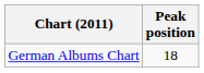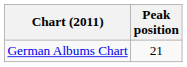German Albums Chart | Peak position: 18 -> 21
